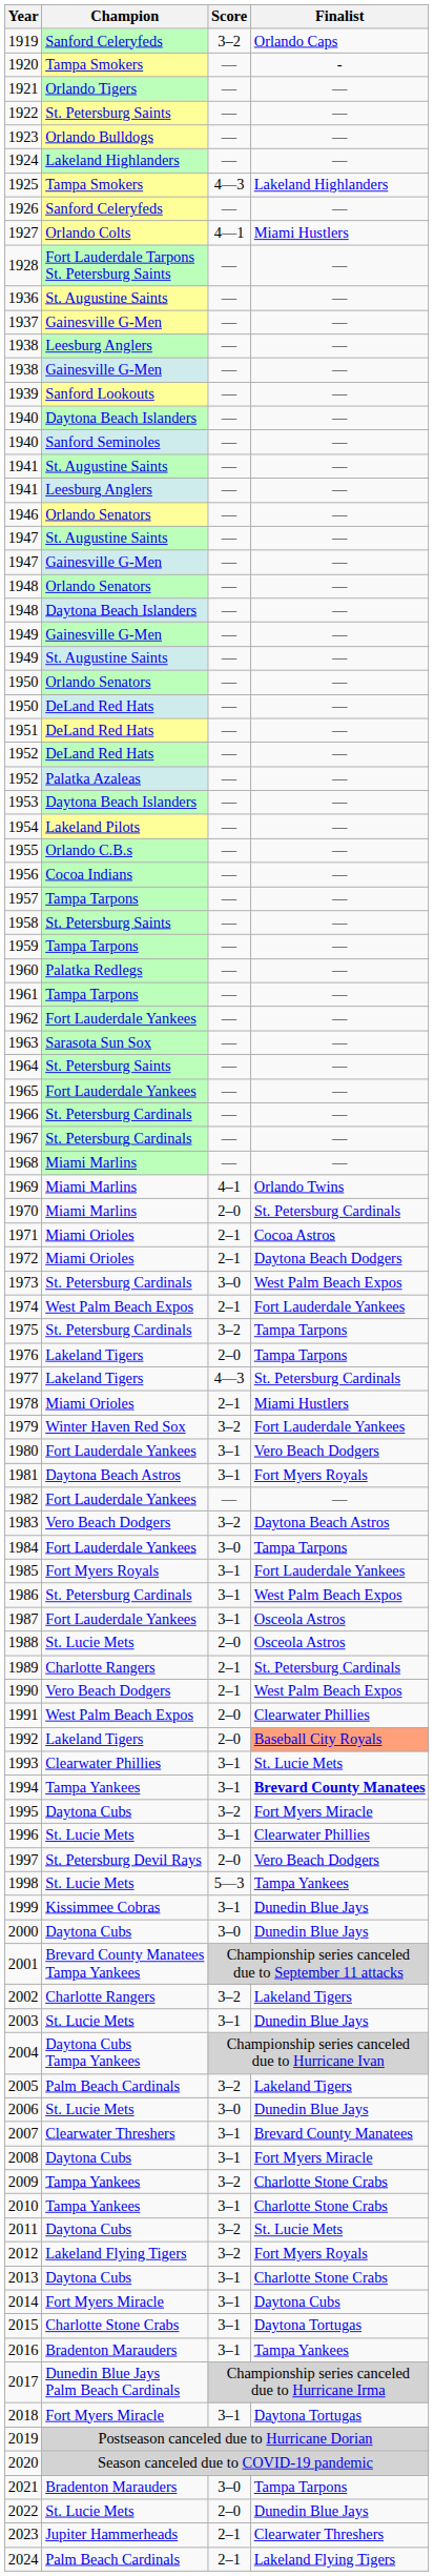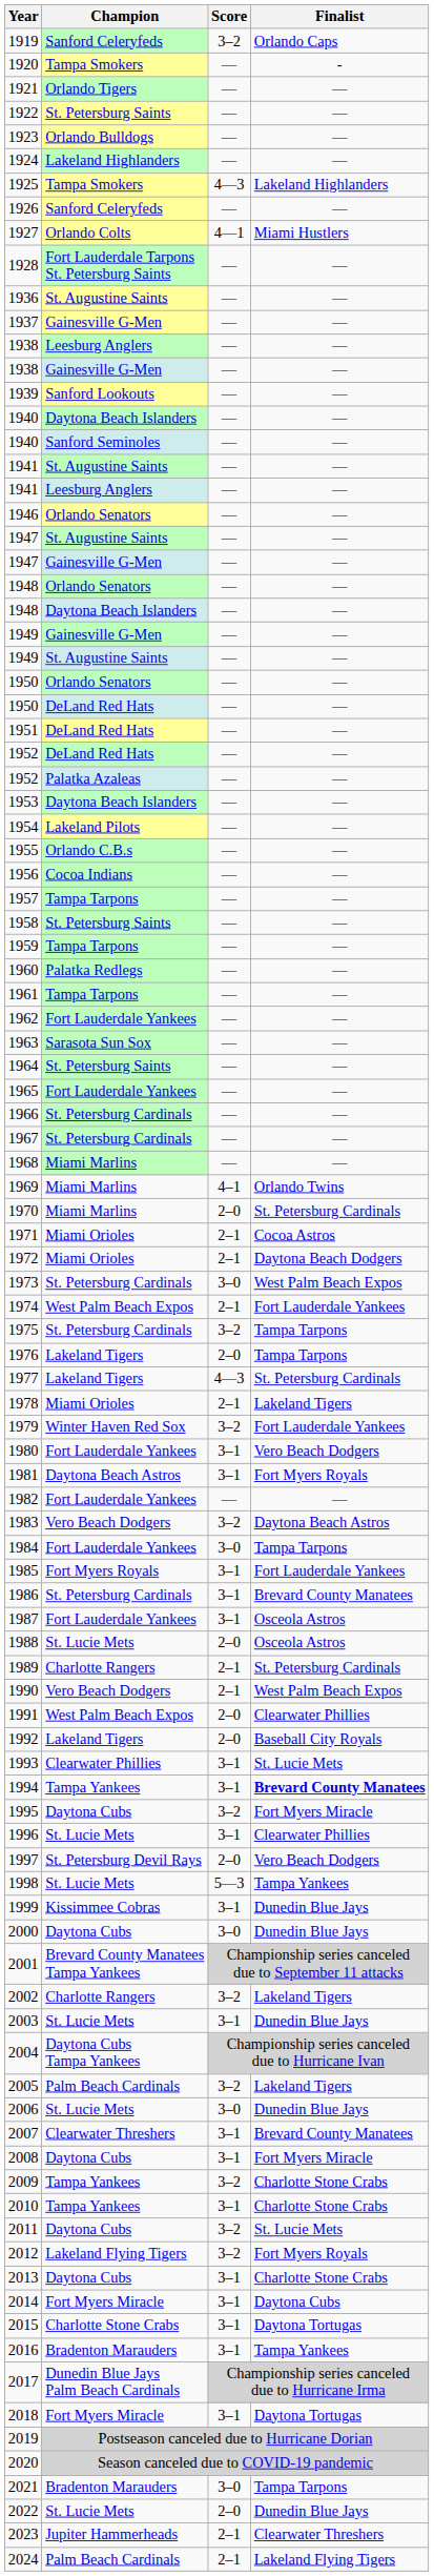1978 | Finalist: Miami Hustlers -> Lakeland Tigers
1986 | Finalist: West Palm Beach Expos -> Brevard County Manatees
1992 | Finalist: lightsalmon background -> no background
